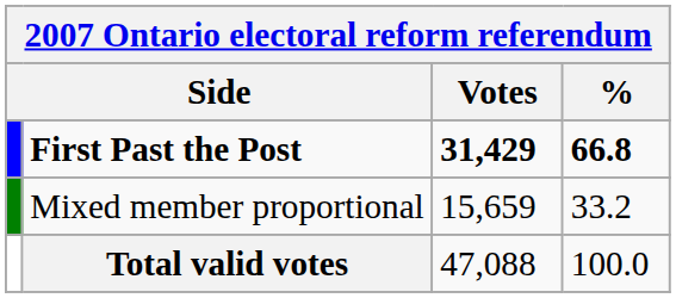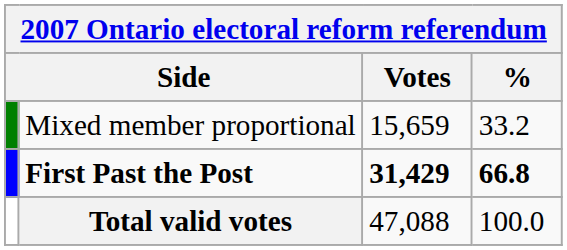rows swapped: First Past the Post <-> Mixed member proportional
